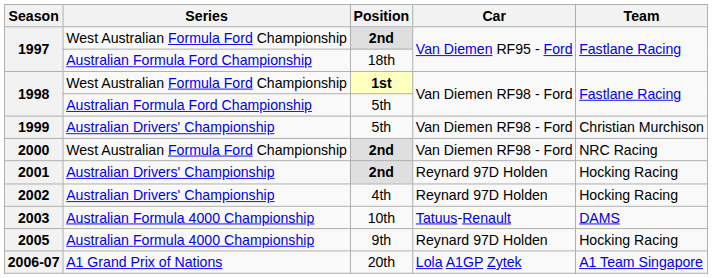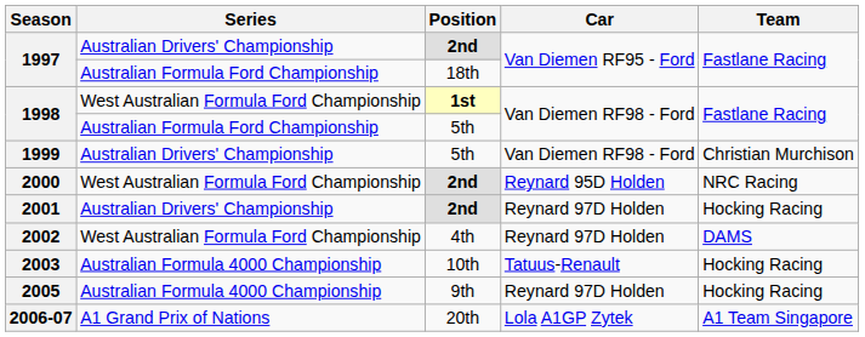1997 / 2nd | Series: West Australian Formula Ford Championship -> Australian Drivers' Championship
2000 | Car: Van Diemen RF98 - Ford -> Reynard 95D Holden
2002 | Series: Australian Drivers' Championship -> West Australian Formula Ford Championship
2002 | Team: Hocking Racing -> DAMS
2003 | Team: DAMS -> Hocking Racing
